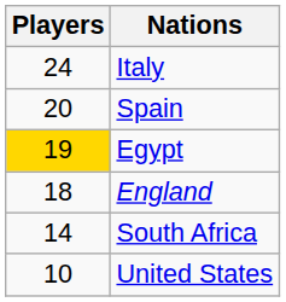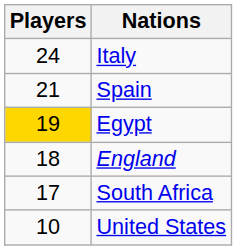Spain | Players: 20 -> 21
South Africa | Players: 14 -> 17
